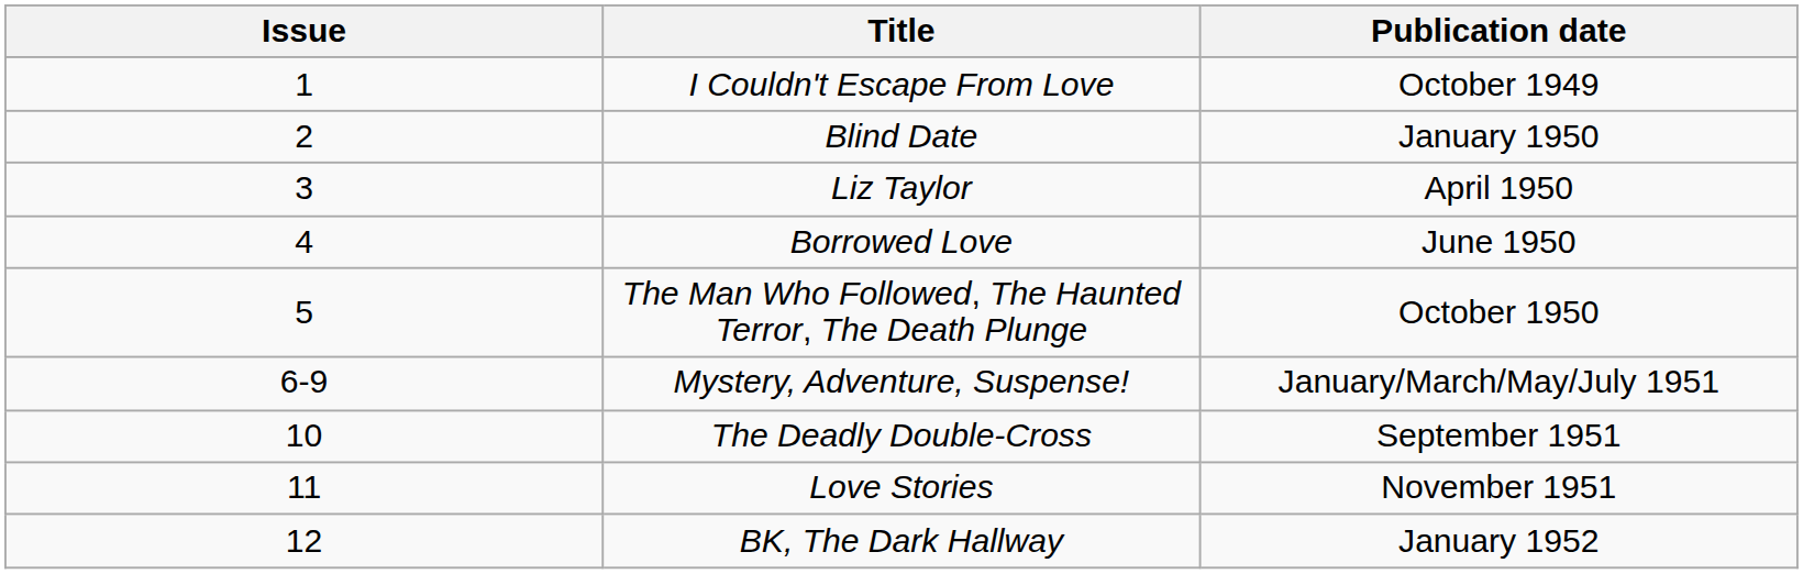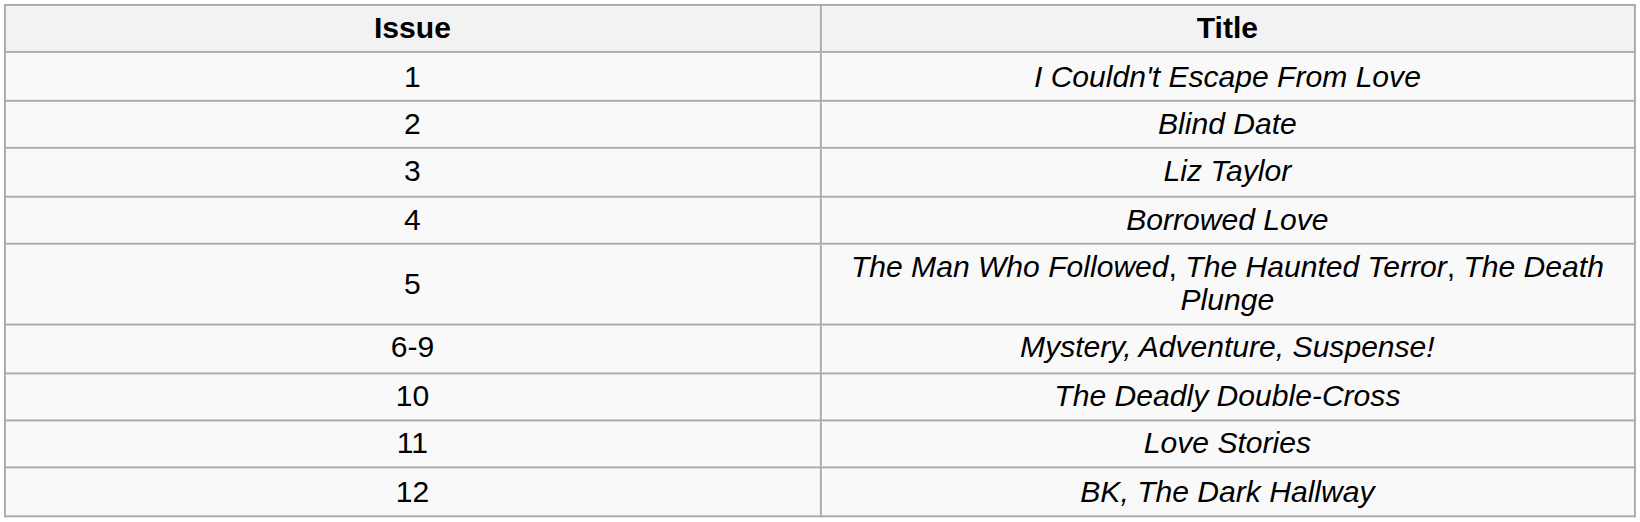- column: Publication date | October 1949 | January 1950 | April 1950 | June 1950 | October 1950 | January/March/May/July 1951 | September 1951 | November 1951 | January 1952
